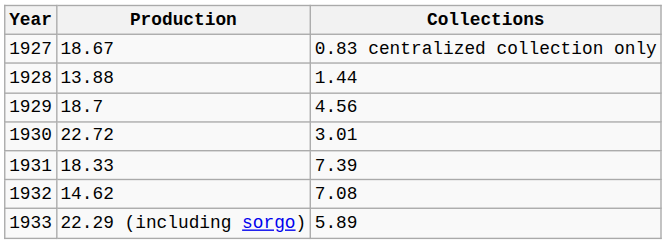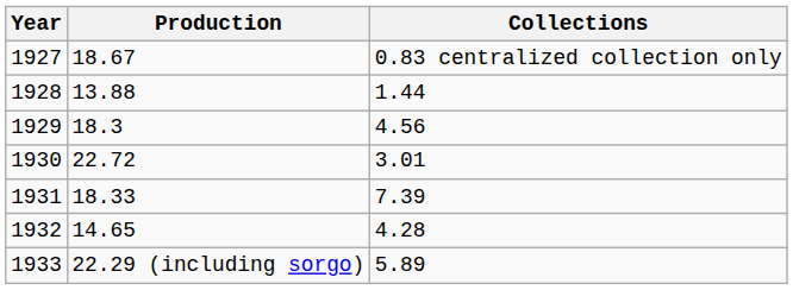1929 | Production: 18.7 -> 18.3
1932 | Production: 14.62 -> 14.65
1932 | Collections: 7.08 -> 4.28
